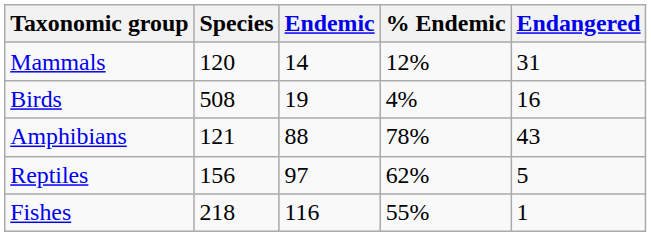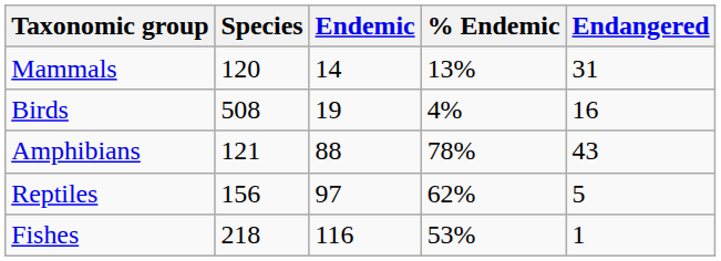Mammals | % Endemic: 12% -> 13%
Fishes | % Endemic: 55% -> 53%
